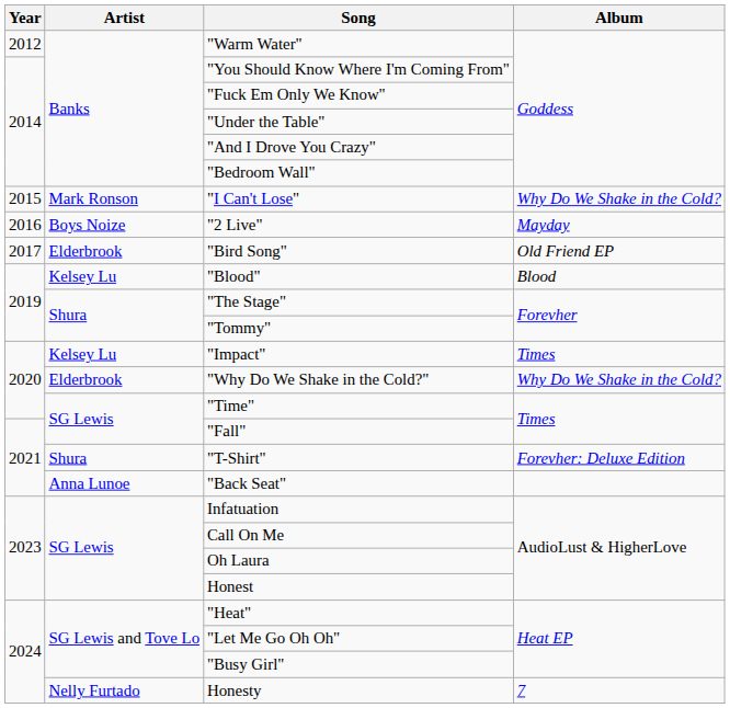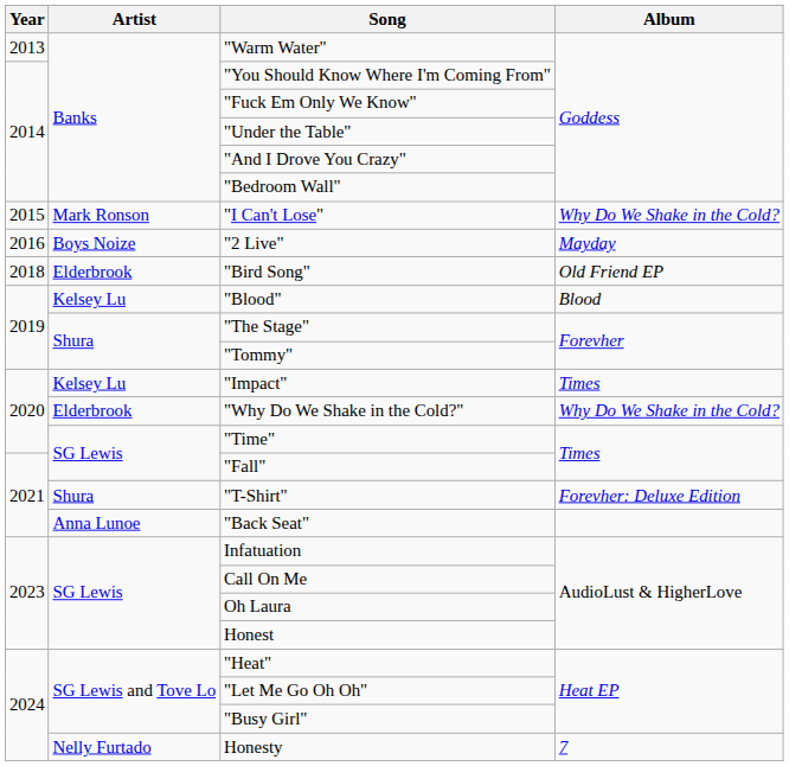"Warm Water" | Year: 2012 -> 2013
"Bird Song" | Year: 2017 -> 2018
